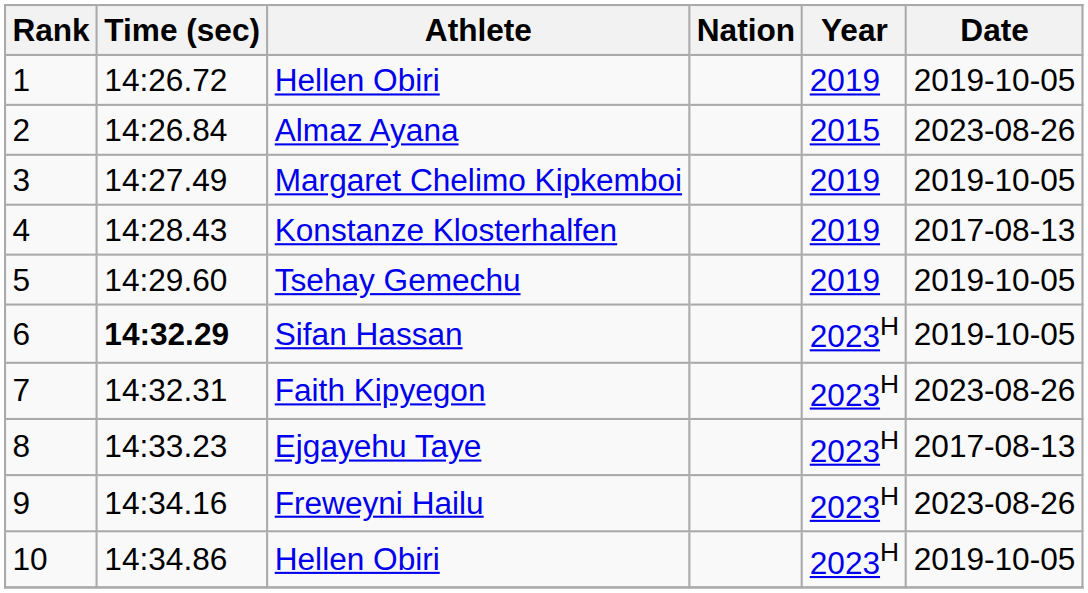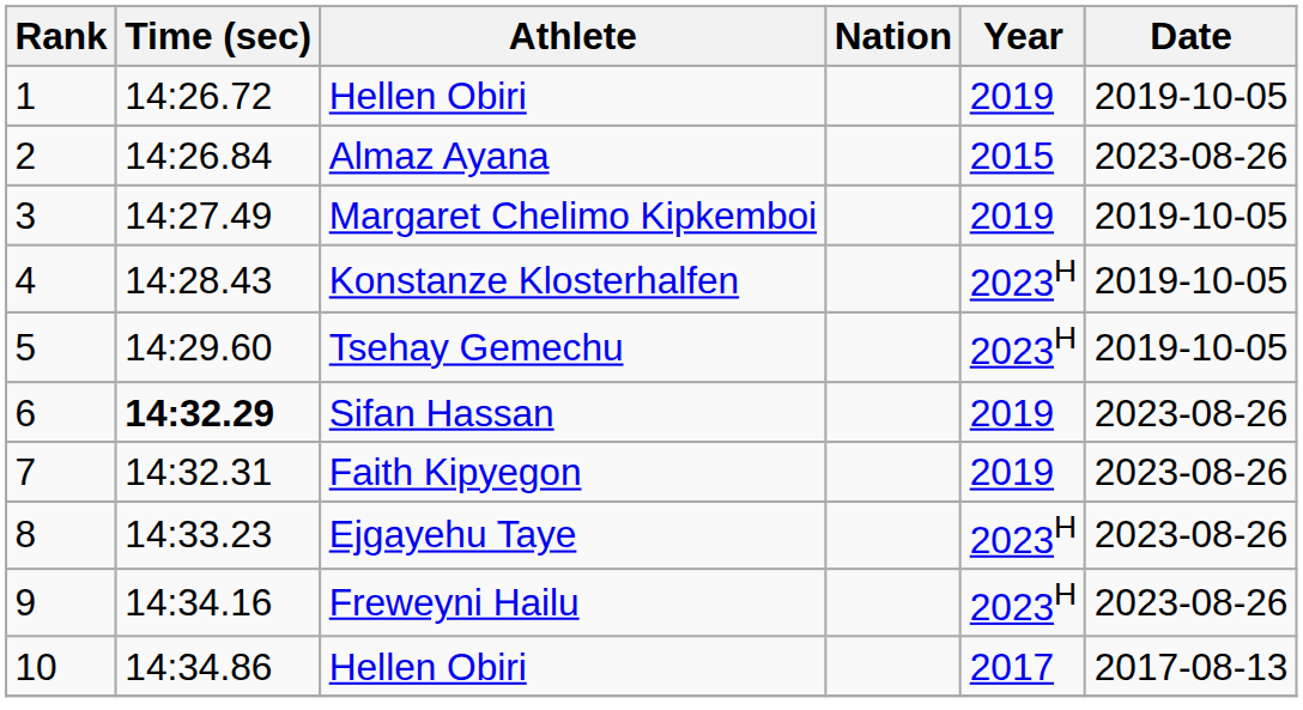Konstanze Klosterhalfen | Year: 2019 -> 2023H
Konstanze Klosterhalfen | Date: 2017-08-13 -> 2019-10-05
Tsehay Gemechu | Year: 2019 -> 2023H
Sifan Hassan | Year: 2023H -> 2019
Sifan Hassan | Date: 2019-10-05 -> 2023-08-26
Faith Kipyegon | Year: 2023H -> 2019
Ejgayehu Taye | Date: 2017-08-13 -> 2023-08-26
10 / Hellen Obiri | Year: 2023H -> 2017
10 / Hellen Obiri | Date: 2019-10-05 -> 2017-08-13
